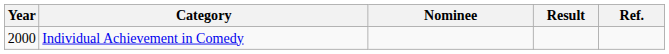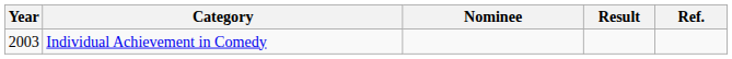Individual Achievement in Comedy | Year: 2000 -> 2003
